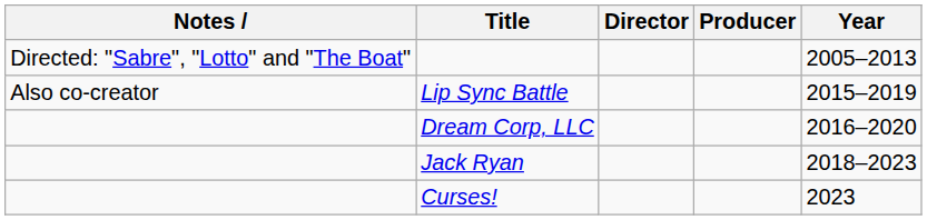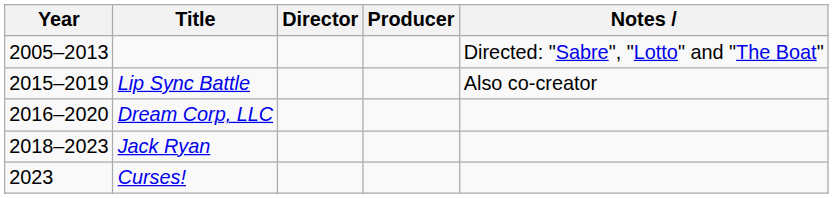columns swapped: Year <-> Notes
